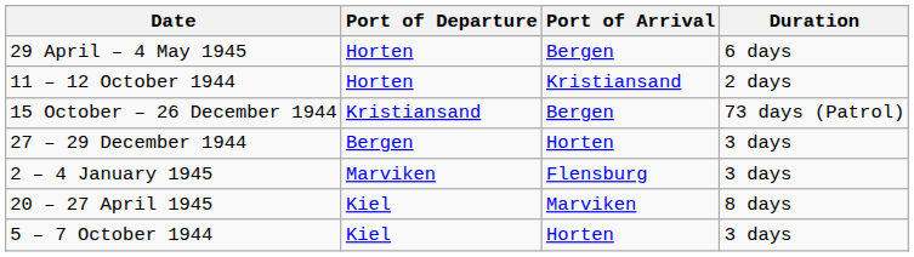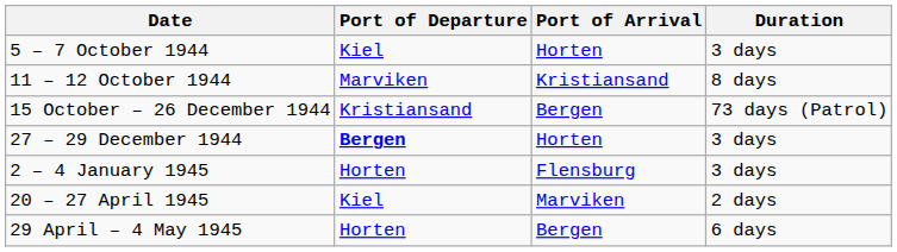rows swapped: 5 – 7 October 1944 <-> 29 April – 4 May 1945
11 – 12 October 1944 | Port of Departure: Horten -> Marviken
11 – 12 October 1944 | Duration: 2 days -> 8 days
27 – 29 December 1944 | Port of Departure: normal -> bold
2 – 4 January 1945 | Port of Departure: Marviken -> Horten
20 – 27 April 1945 | Duration: 8 days -> 2 days
